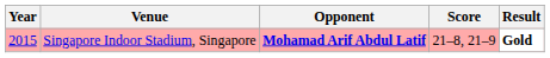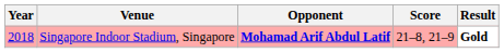Singapore Indoor Stadium, Singapore | Year: 2015 -> 2018
